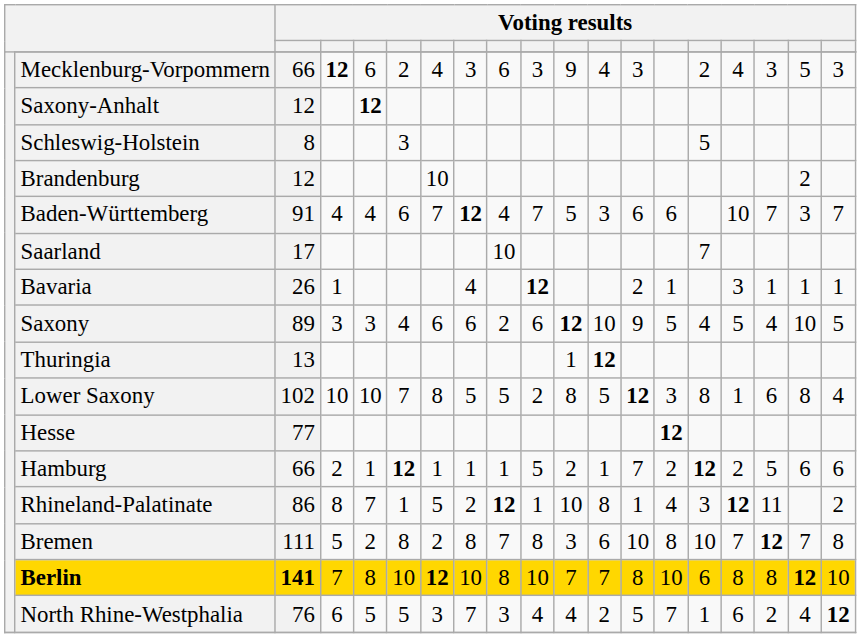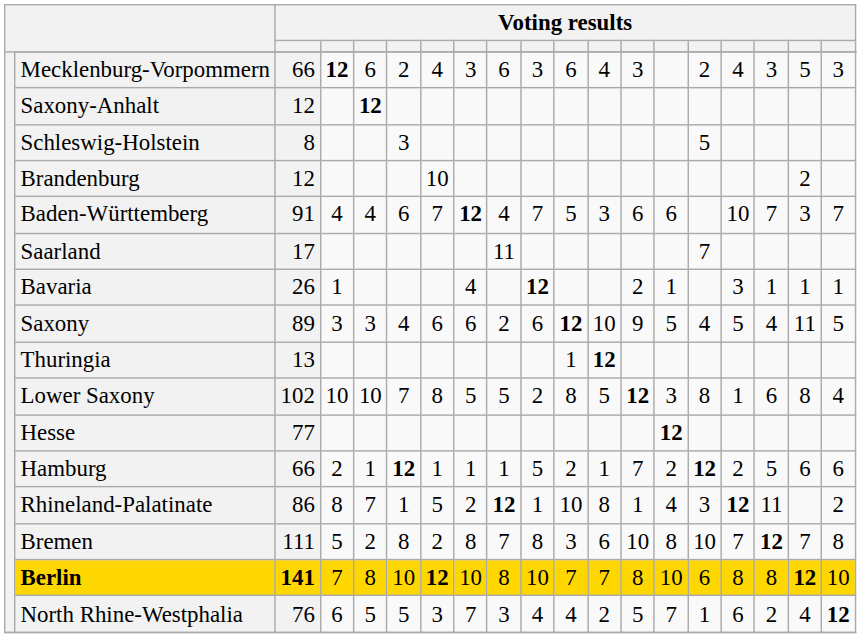Mecklenburg-Vorpommern | column 11: 9 -> 6
Saarland | column 9: 10 -> 11
Saxony | column 18: 10 -> 11
